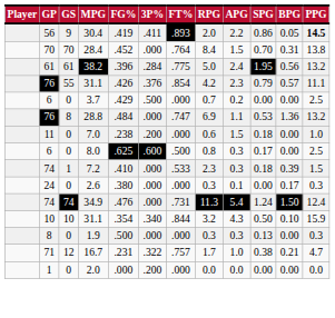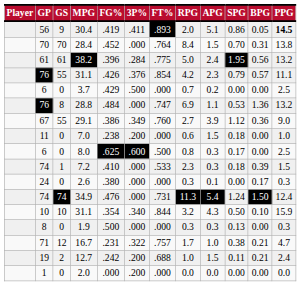30.4 | APG: 2.2 -> 5.1
+ row: 67 | 55 | 29.1 | .386 | .349 | .760 | 2.7 | 3.9 | 1.12 | 0.36 | 9.0
+ row: 19 | 2 | 12.7 | .242 | .200 | .688 | 1.0 | 1.5 | 0.11 | 0.21 | 2.4
